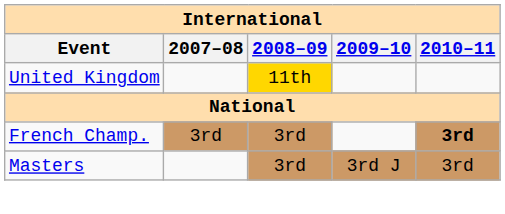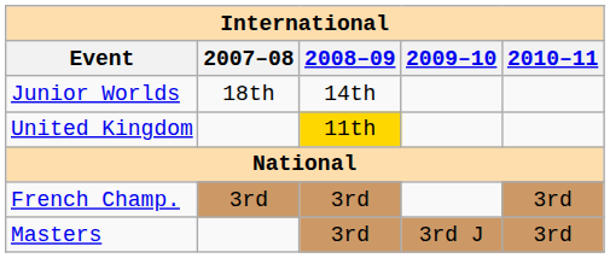+ row: Junior Worlds | 18th | 14th
French Champ. | 2010–11: bold -> normal
